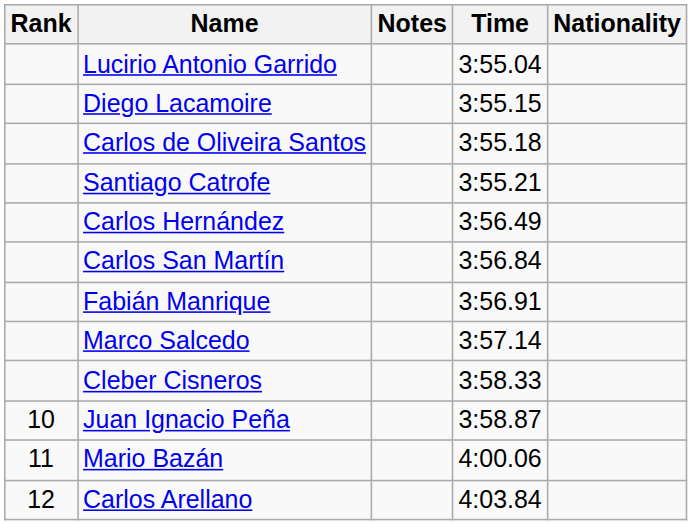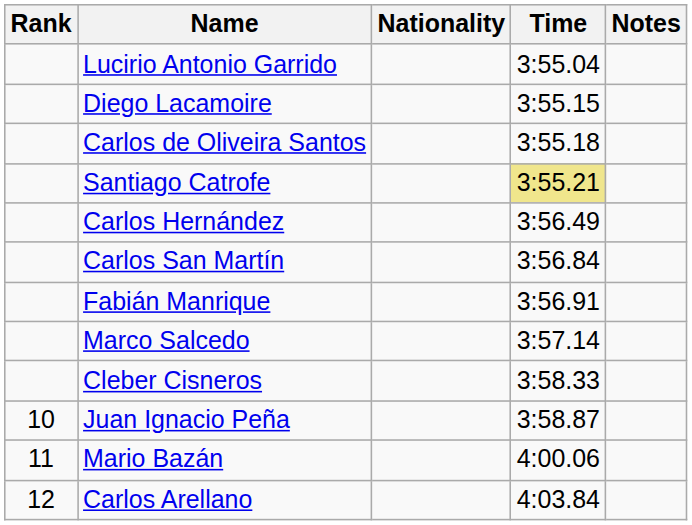columns swapped: Nationality <-> Notes
Santiago Catrofe | Time: no background -> khaki background
